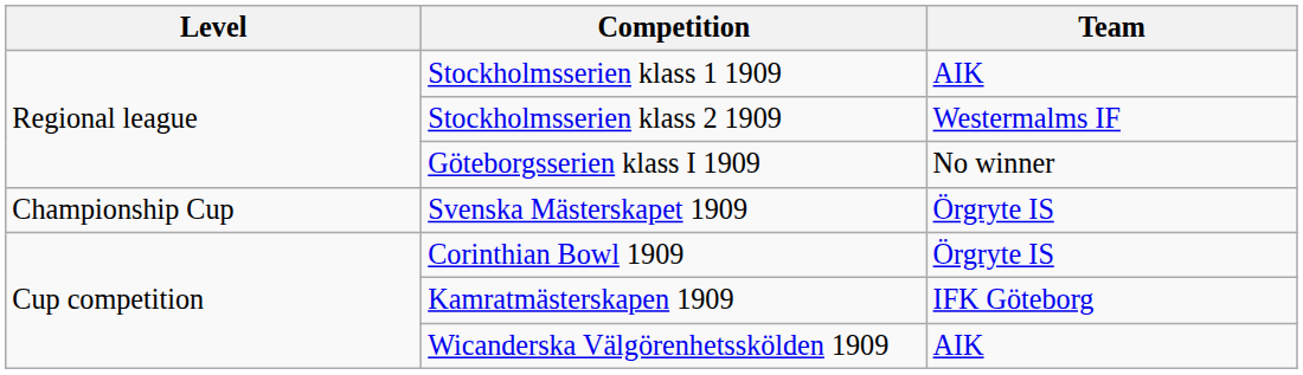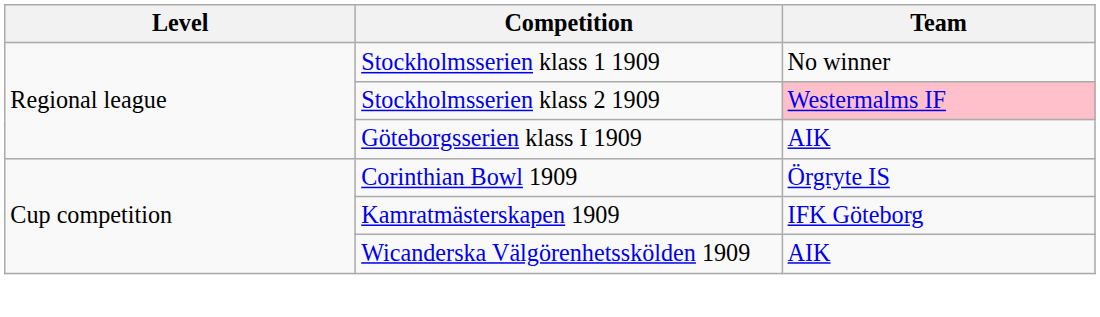Stockholmsserien klass 1 1909 | Team: AIK -> No winner
Stockholmsserien klass 2 1909 | Team: no background -> pink background
Göteborgsserien klass I 1909 | Team: No winner -> AIK
- row: Championship Cup | Svenska Mästerskapet 1909 | Örgryte IS
